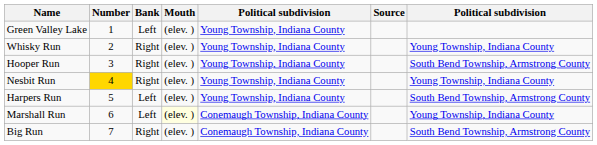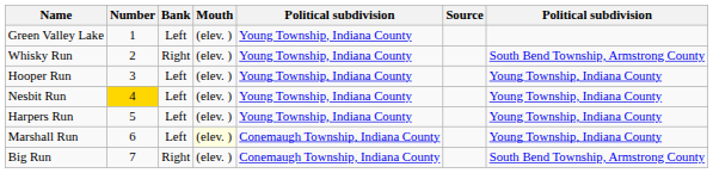Whisky Run | column 7: Young Township, Indiana County -> South Bend Township, Armstrong County
Hooper Run | Bank: Right -> Left
Hooper Run | column 7: South Bend Township, Armstrong County -> Young Township, Indiana County
Nesbit Run | Bank: Right -> Left
Harpers Run | column 7: South Bend Township, Armstrong County -> Young Township, Indiana County
